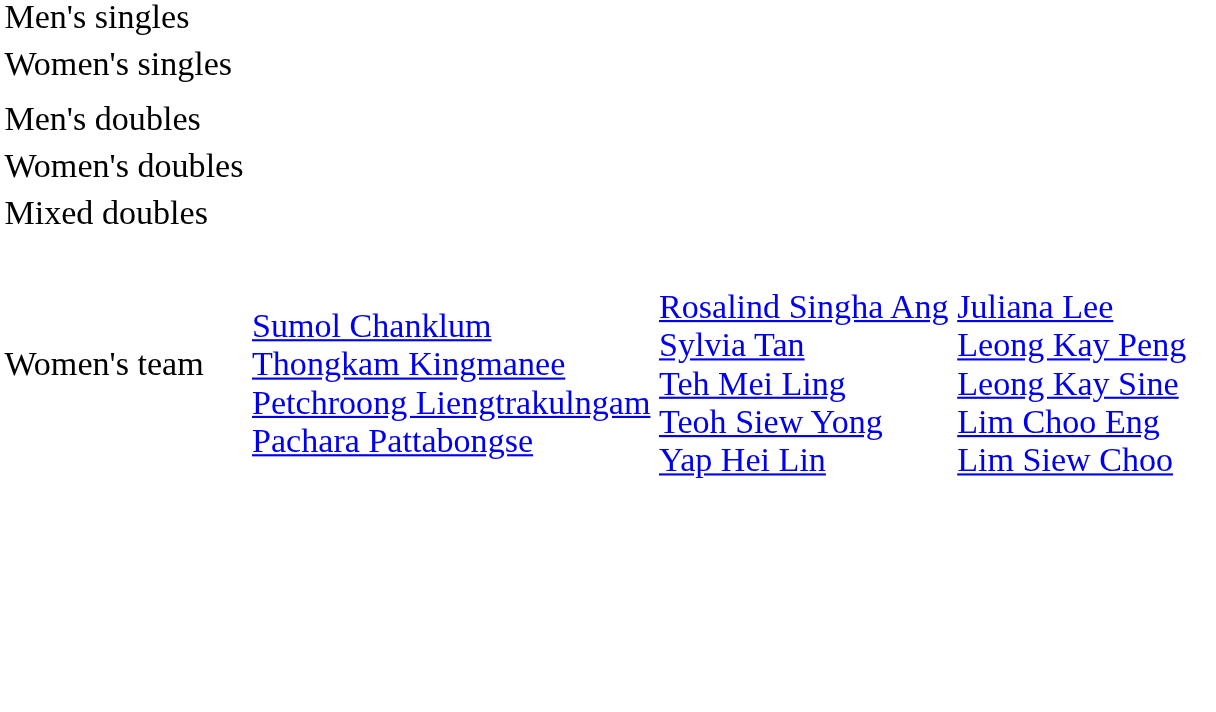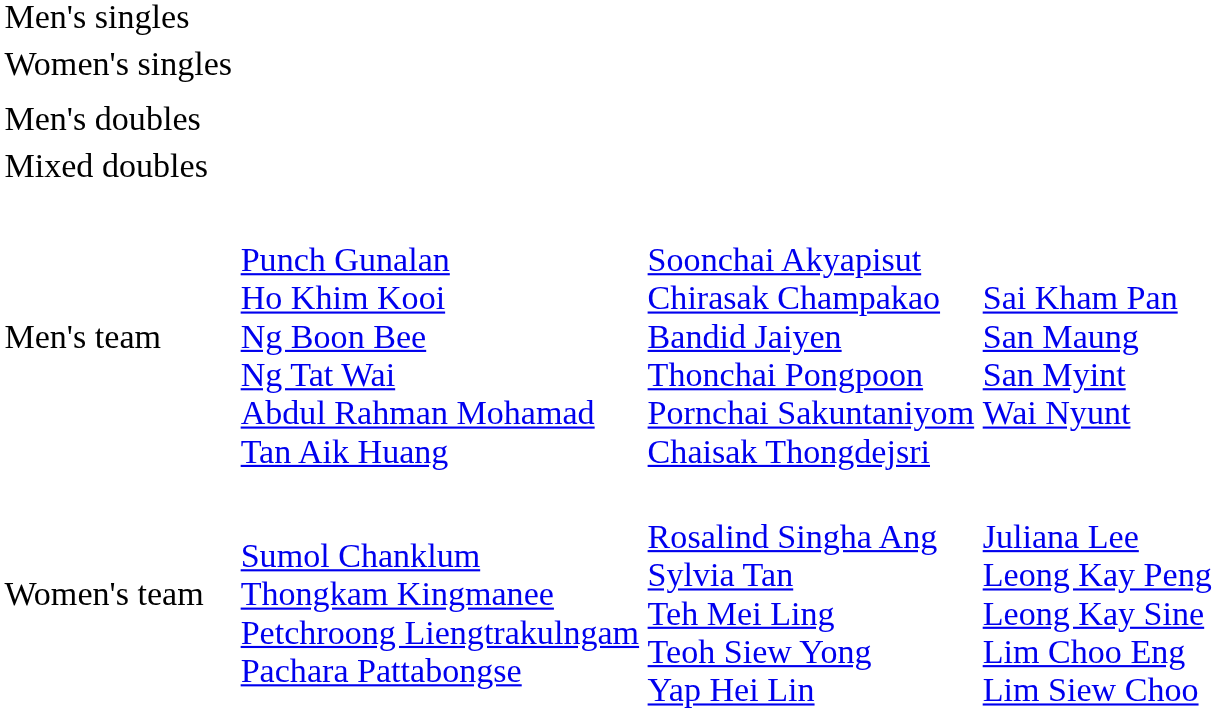- row: Women's doubles
+ row: Men's team | Punch Gunalan Ho Khim Kooi Ng Boon Bee Ng Tat Wai Abdul Rahman Mohamad Tan Aik Huang | Soonchai Akyapisut Chirasak Champakao Bandid Jaiyen Thonchai Pongpoon Pornchai Sakuntaniyom Chaisak Thongdejsri | Sai Kham Pan San Maung San Myint Wai Nyunt
